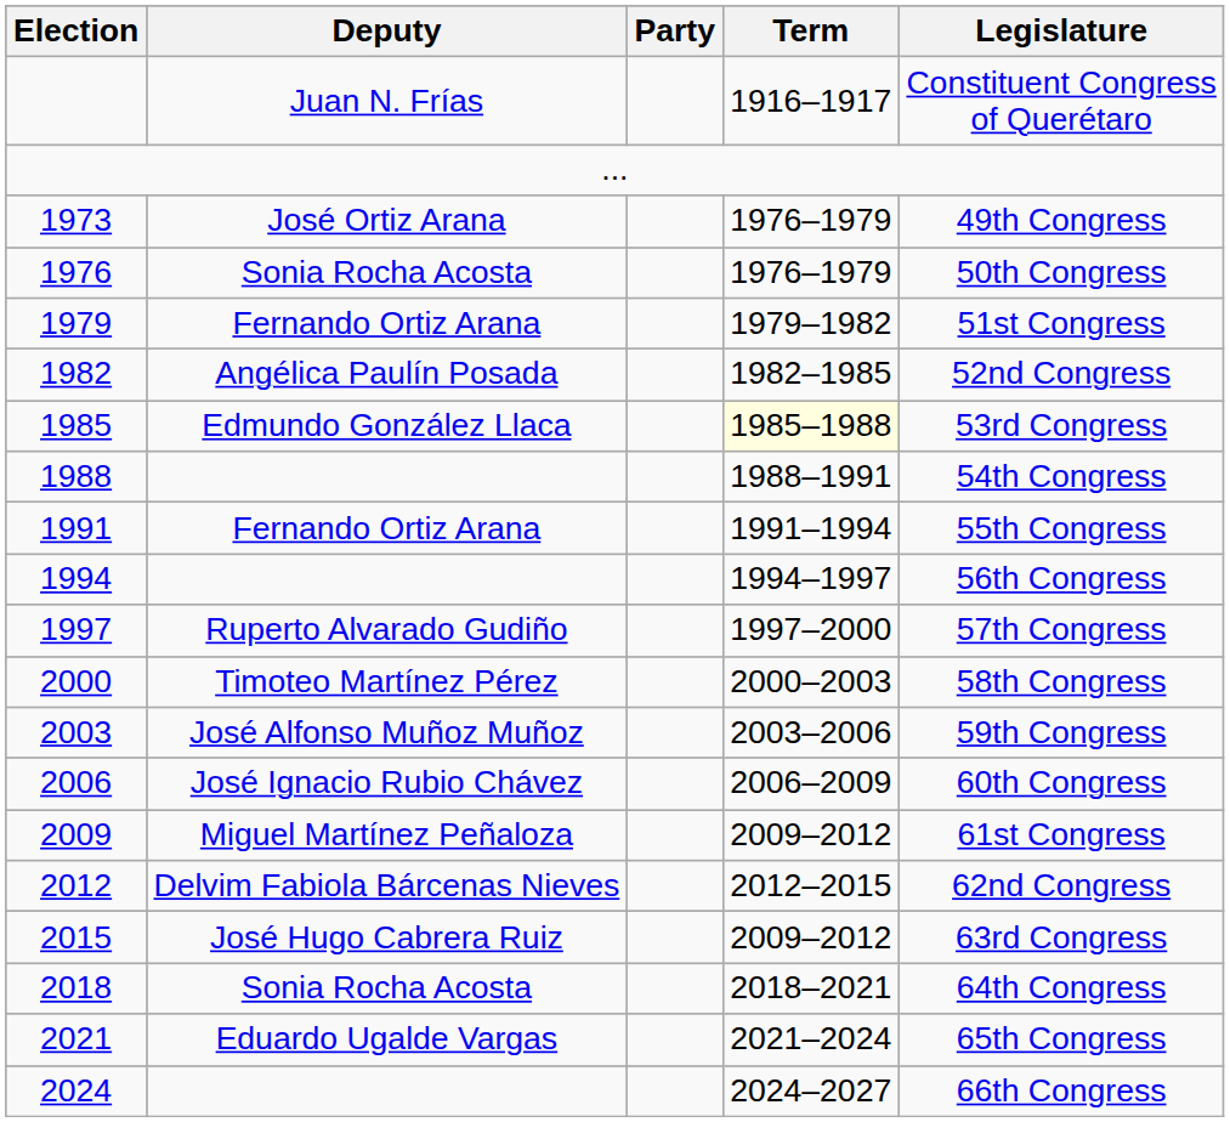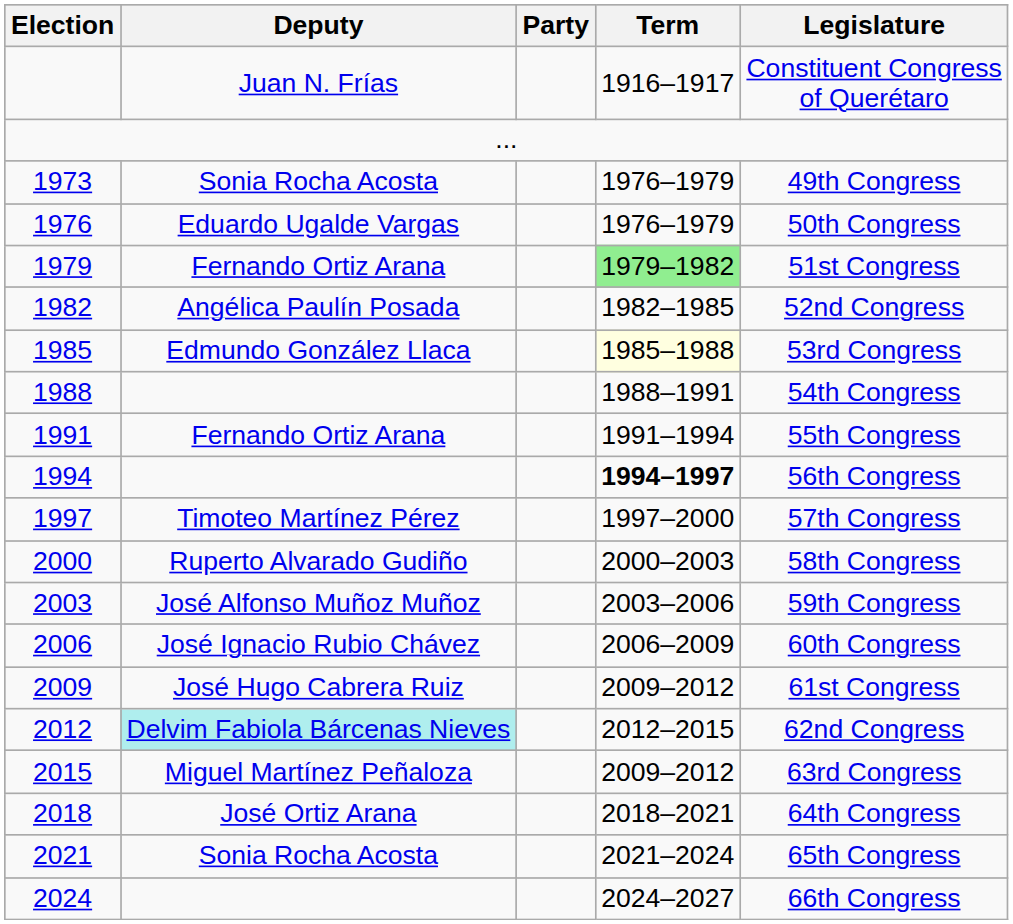1973 | Deputy: José Ortiz Arana -> Sonia Rocha Acosta
1976 | Deputy: Sonia Rocha Acosta -> Eduardo Ugalde Vargas
1979 | Term: no background -> lightgreen background
1994 | Term: normal -> bold
1997 | Deputy: Ruperto Alvarado Gudiño -> Timoteo Martínez Pérez
2000 | Deputy: Timoteo Martínez Pérez -> Ruperto Alvarado Gudiño
2009 | Deputy: Miguel Martínez Peñaloza -> José Hugo Cabrera Ruiz
2012 | Deputy: no background -> paleturquoise background
2015 | Deputy: José Hugo Cabrera Ruiz -> Miguel Martínez Peñaloza
2018 | Deputy: Sonia Rocha Acosta -> José Ortiz Arana
2021 | Deputy: Eduardo Ugalde Vargas -> Sonia Rocha Acosta
